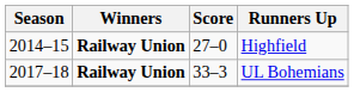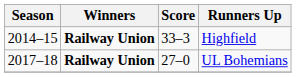Highfield | Score: 27–0 -> 33–3
UL Bohemians | Score: 33–3 -> 27–0
